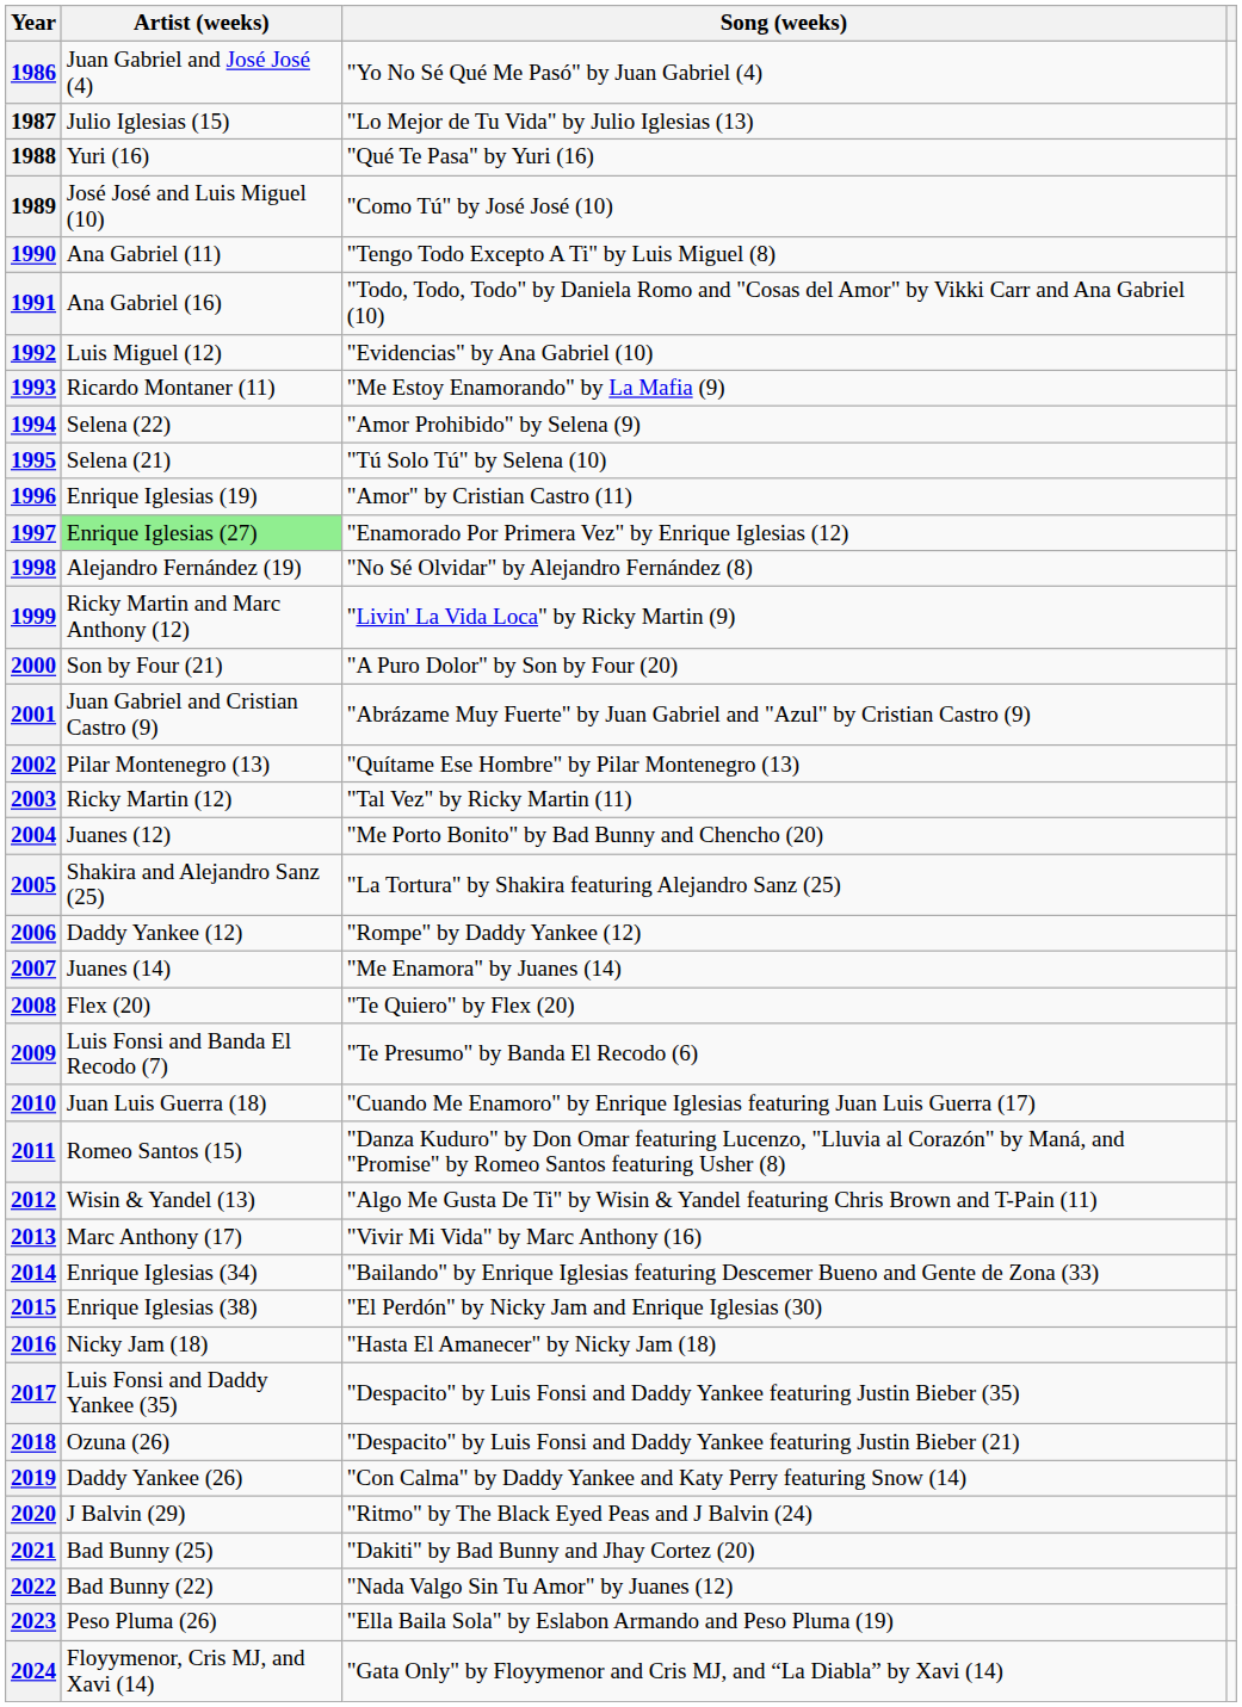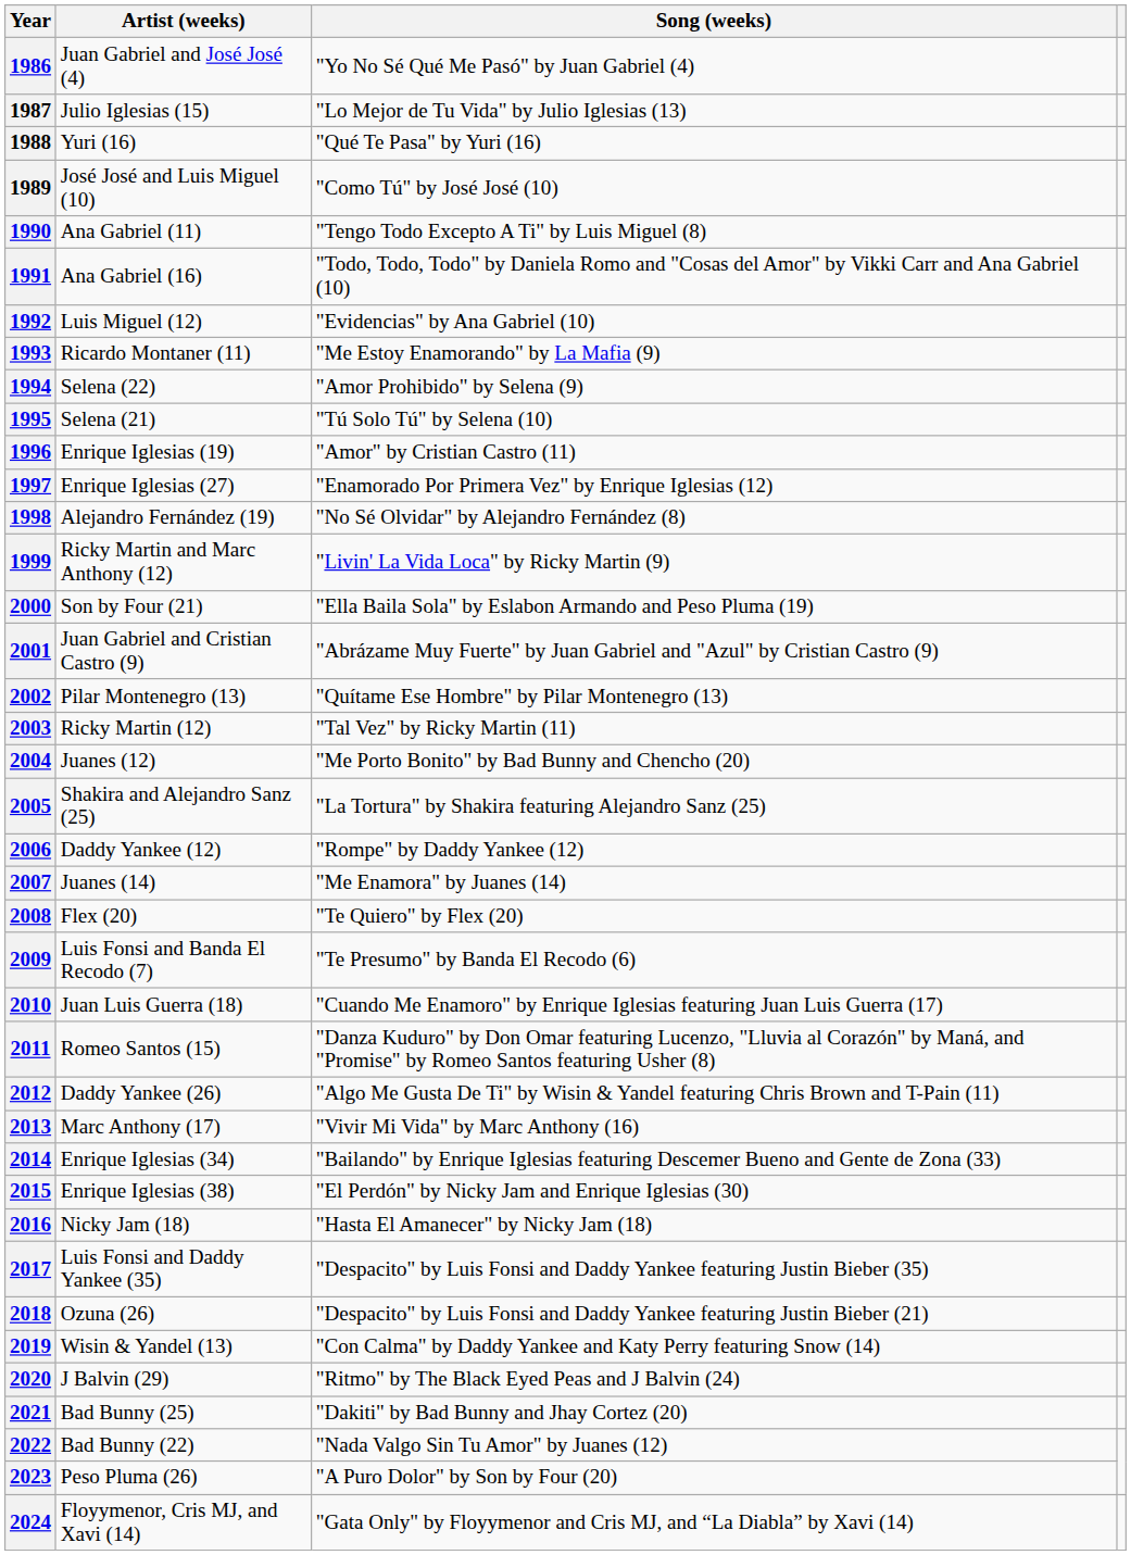1997 | Artist (weeks): lightgreen background -> no background
2000 | Song (weeks): "A Puro Dolor" by Son by Four (20) -> "Ella Baila Sola" by Eslabon Armando and Peso Pluma (19)
2012 | Artist (weeks): Wisin & Yandel (13) -> Daddy Yankee (26)
2019 | Artist (weeks): Daddy Yankee (26) -> Wisin & Yandel (13)
2023 | Song (weeks): "Ella Baila Sola" by Eslabon Armando and Peso Pluma (19) -> "A Puro Dolor" by Son by Four (20)
